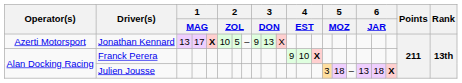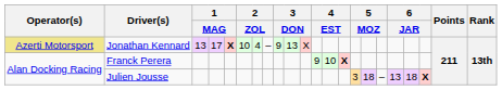Jonathan Kennard | Operator(s): no background -> khaki background
Jonathan Kennard | column 7: 5 -> 4
